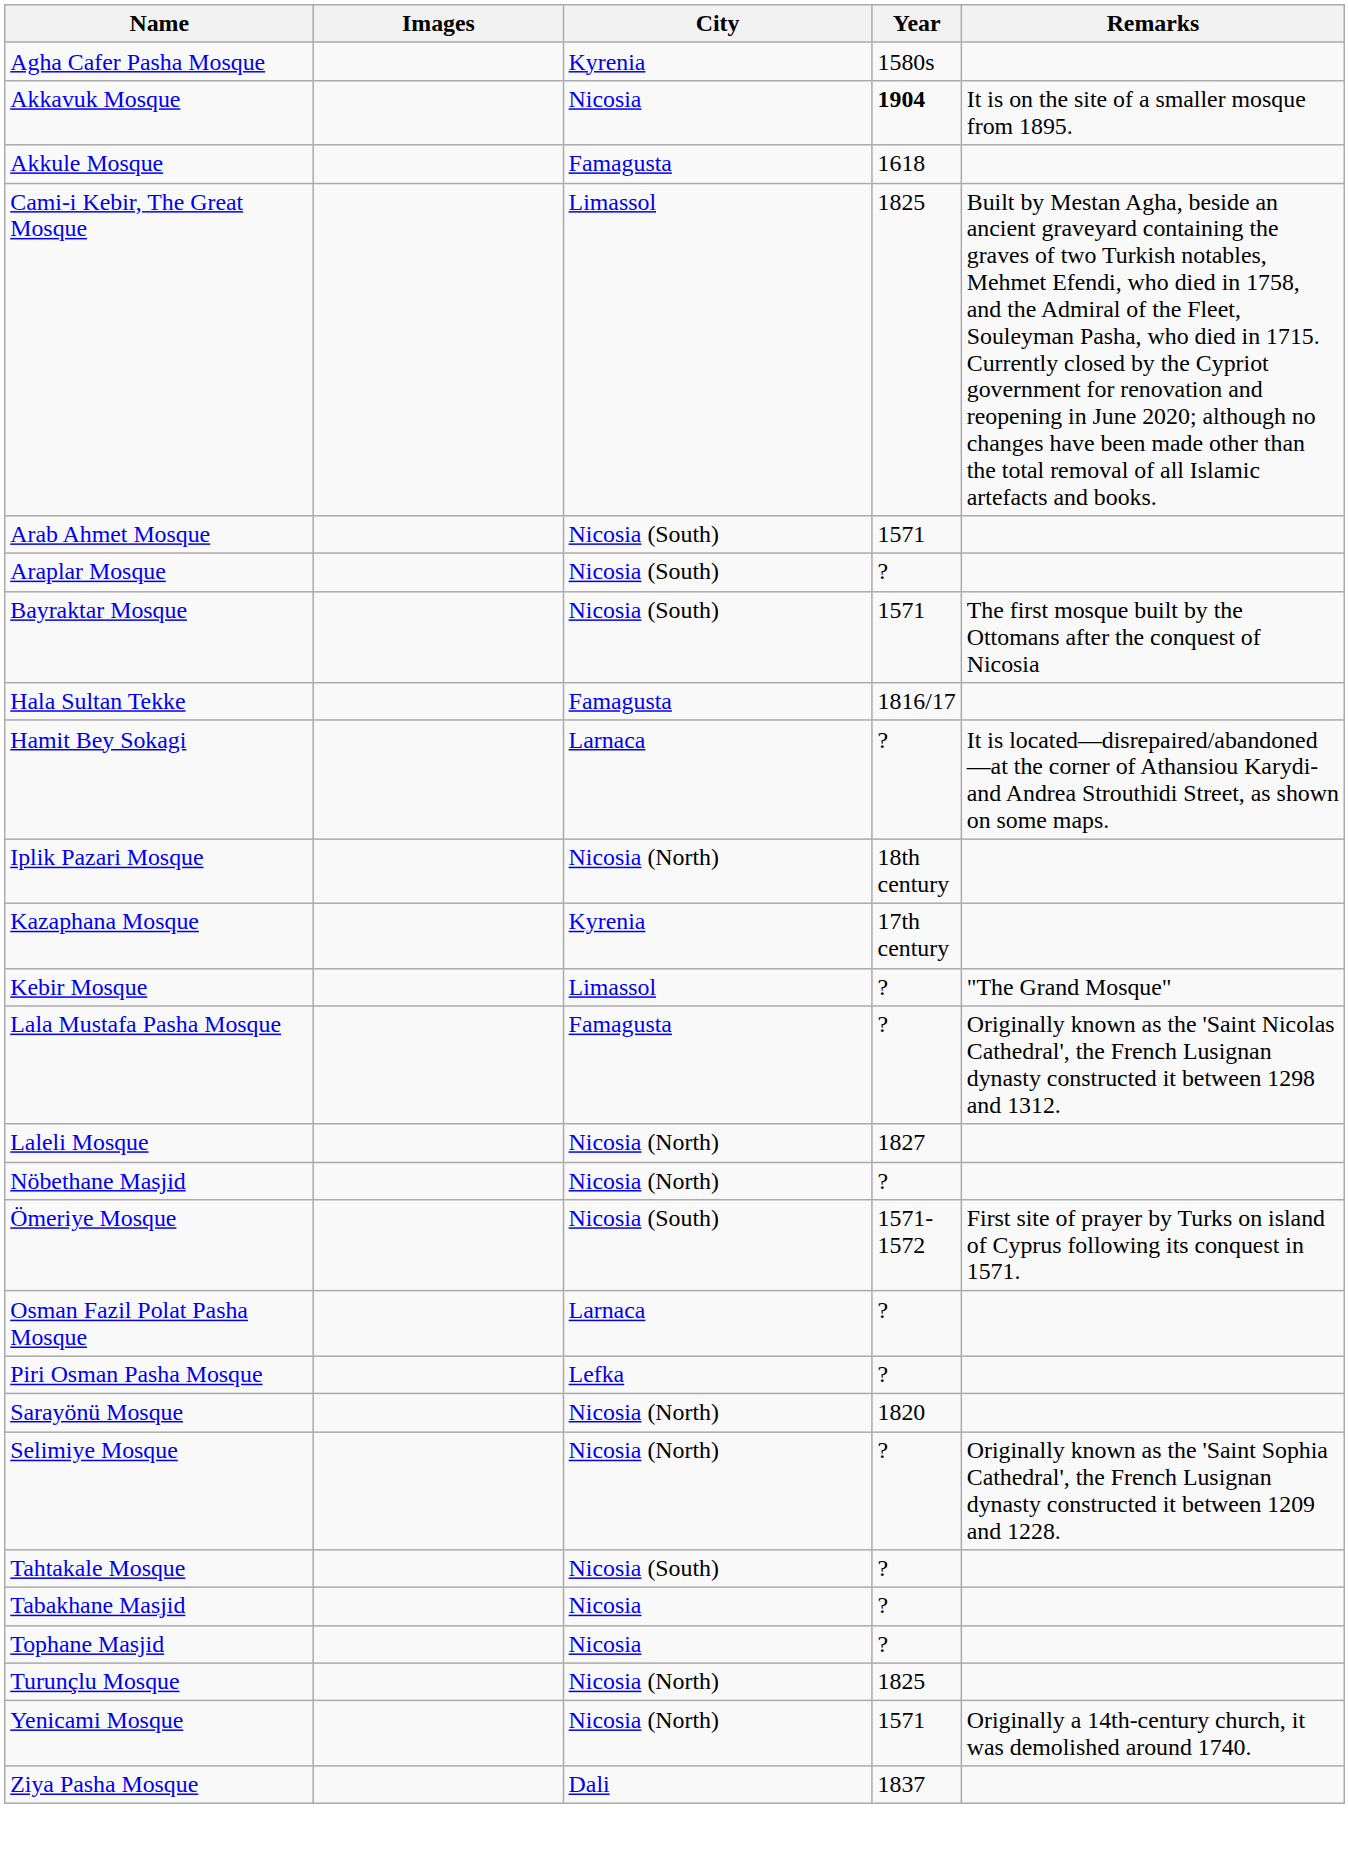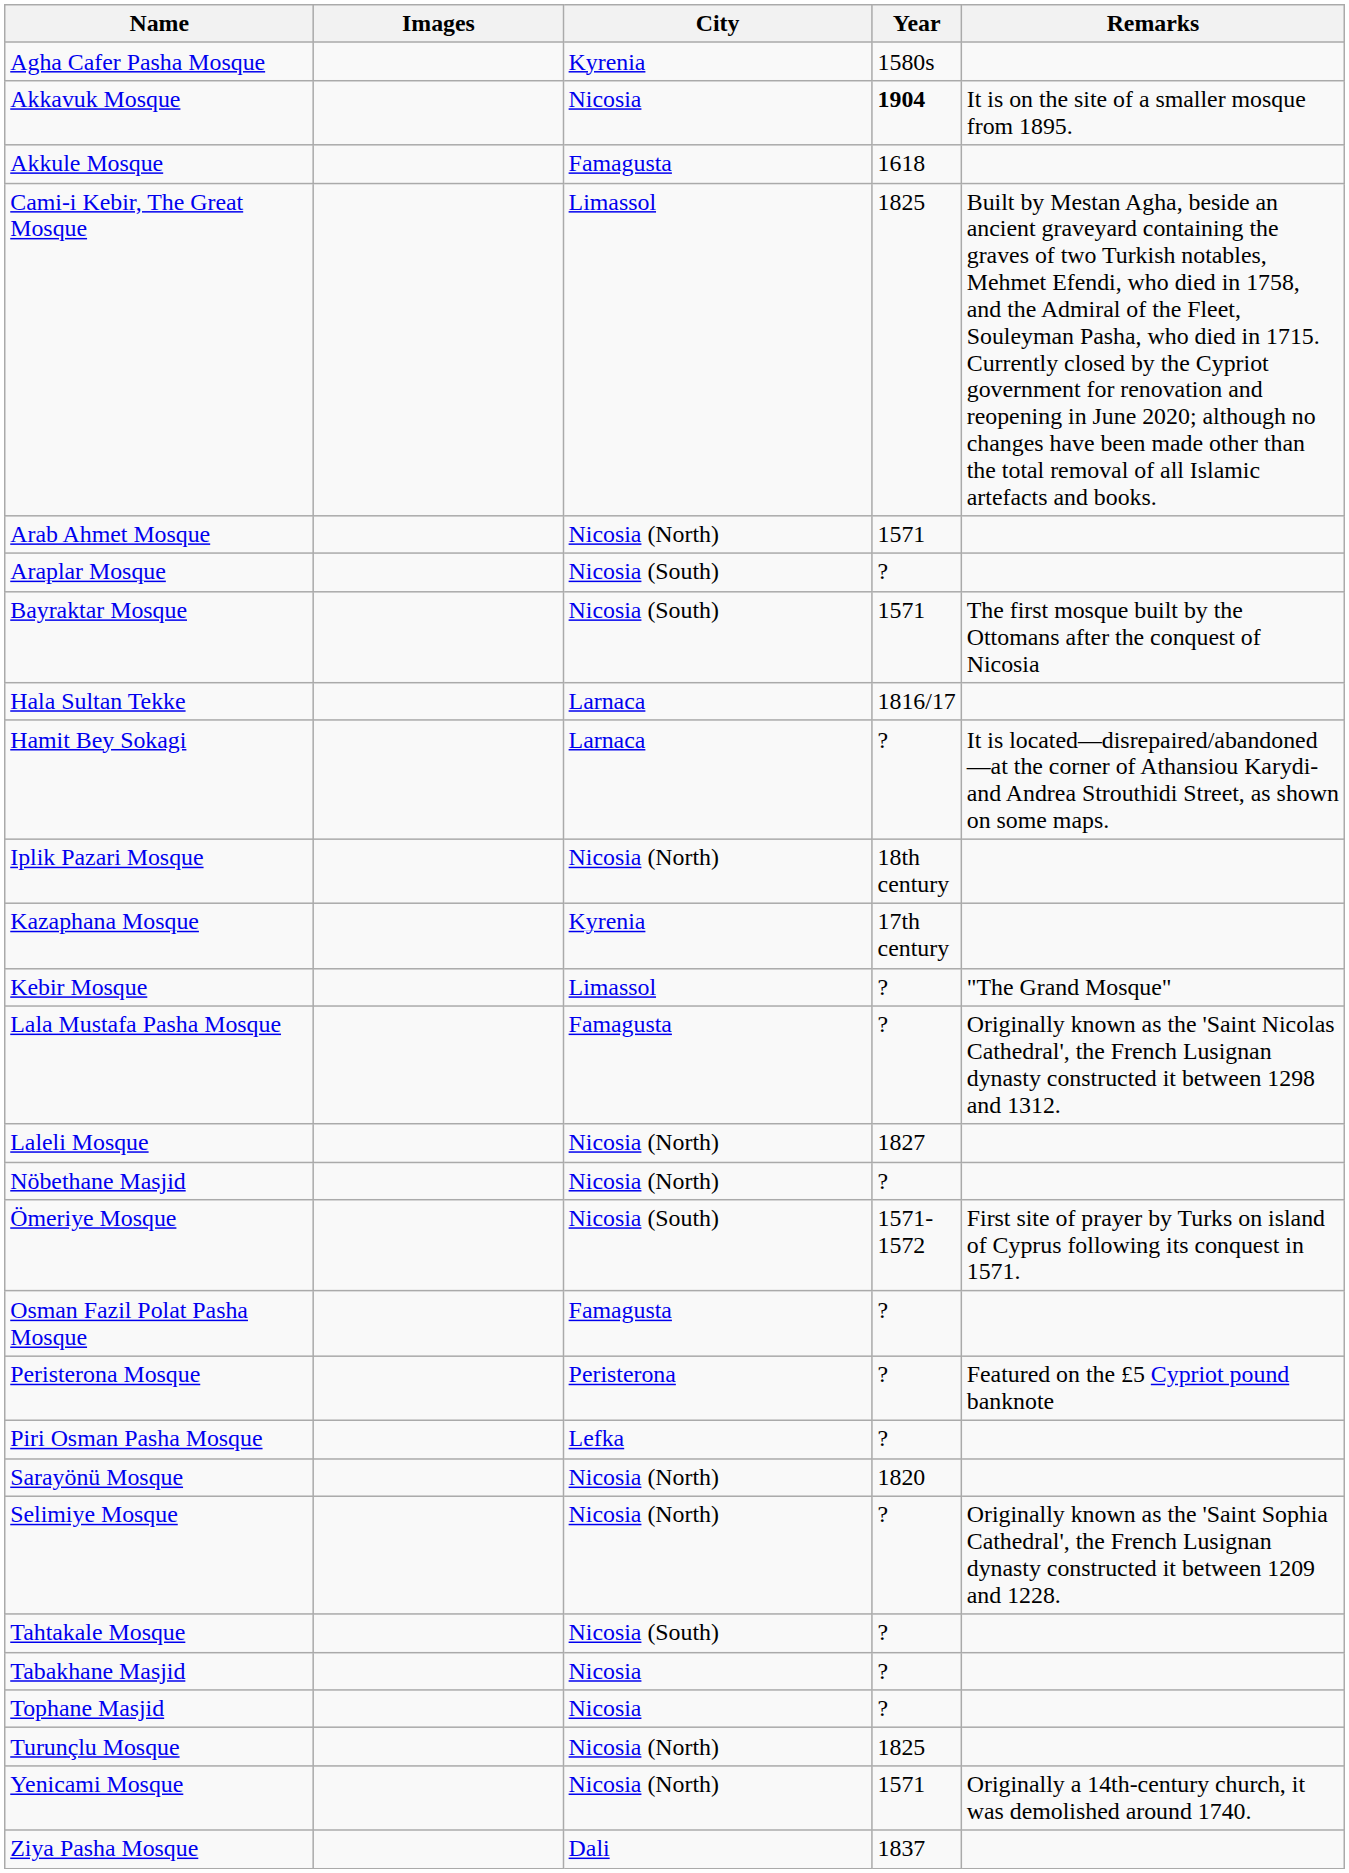Arab Ahmet Mosque | City: Nicosia (South) -> Nicosia (North)
Hala Sultan Tekke | City: Famagusta -> Larnaca
Osman Fazil Polat Pasha Mosque | City: Larnaca -> Famagusta
+ row: Peristerona Mosque | Peristerona | ? | Featured on the £5 Cypriot pound banknote
